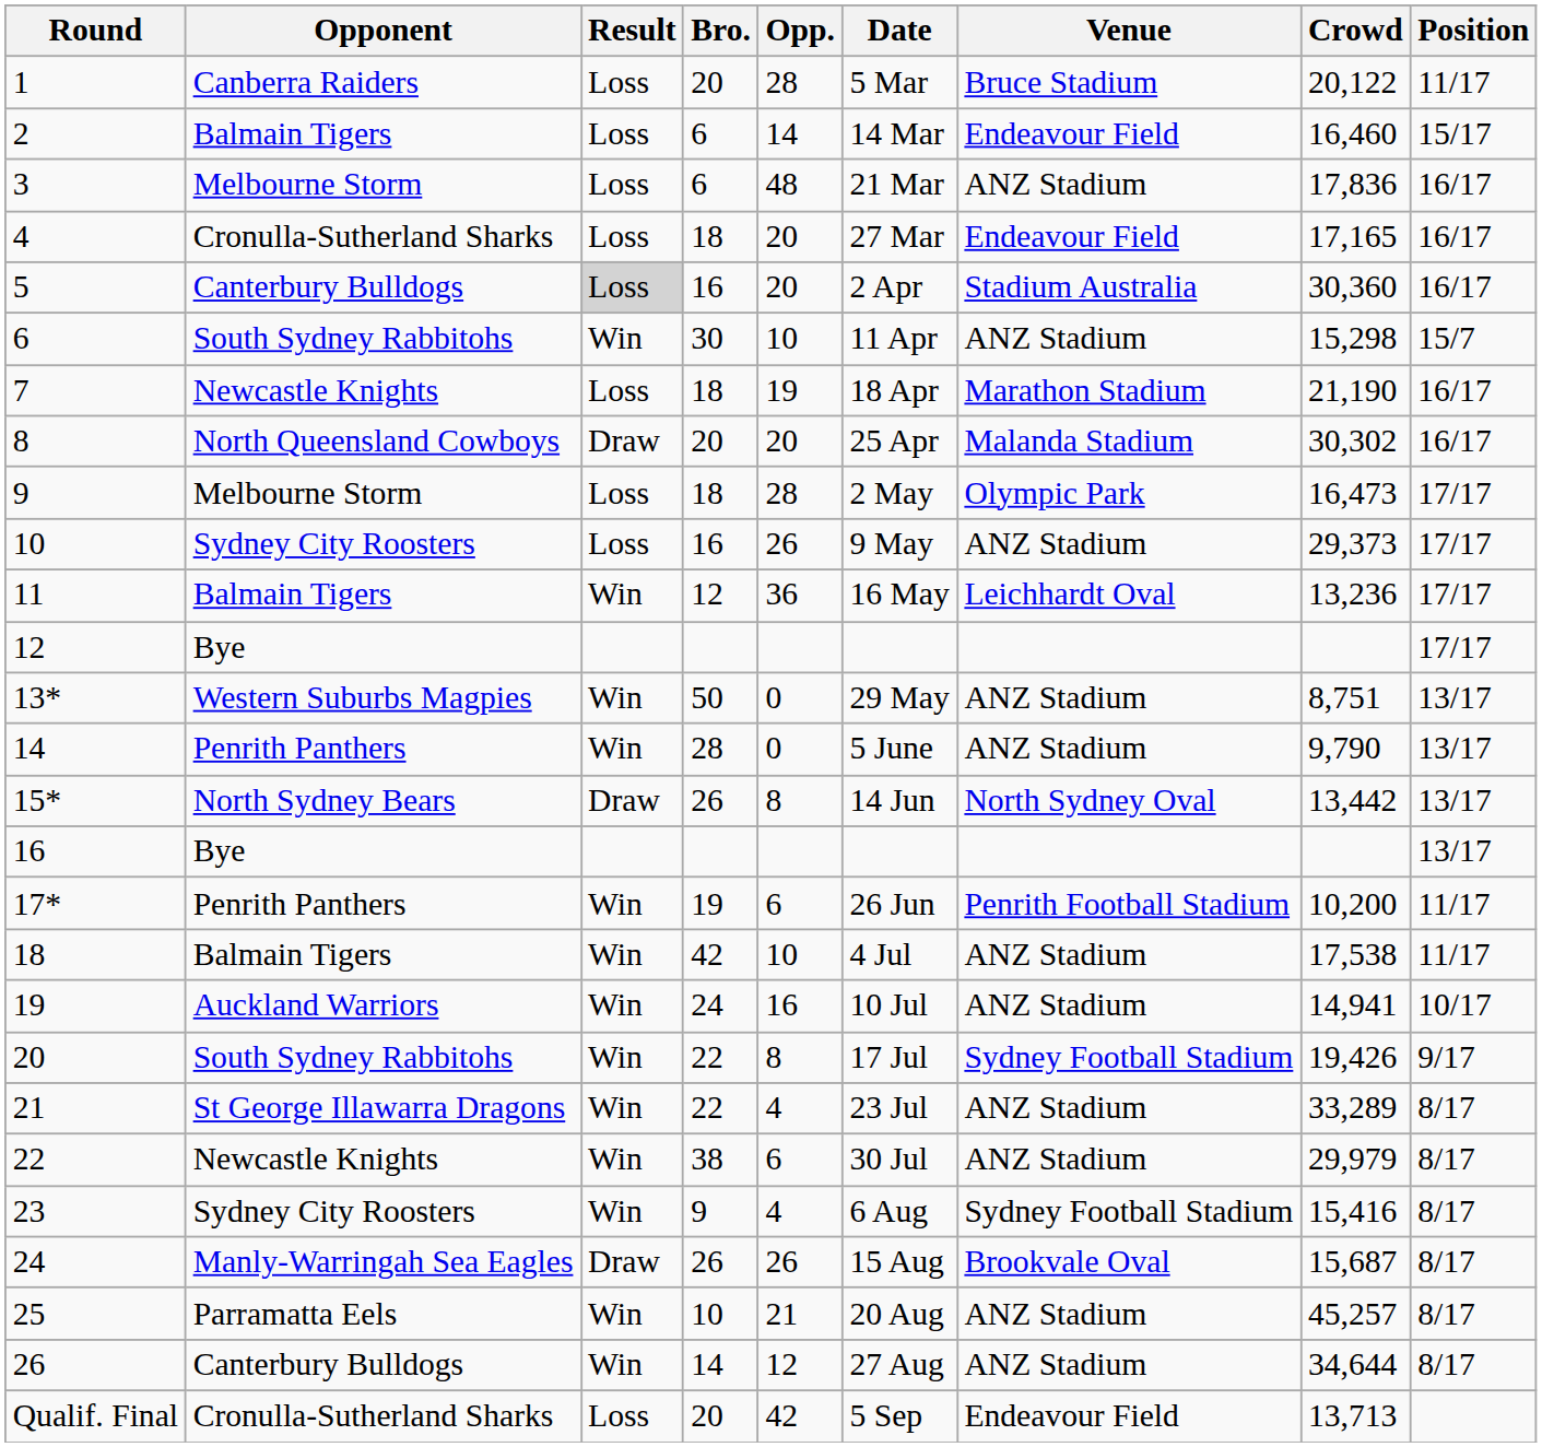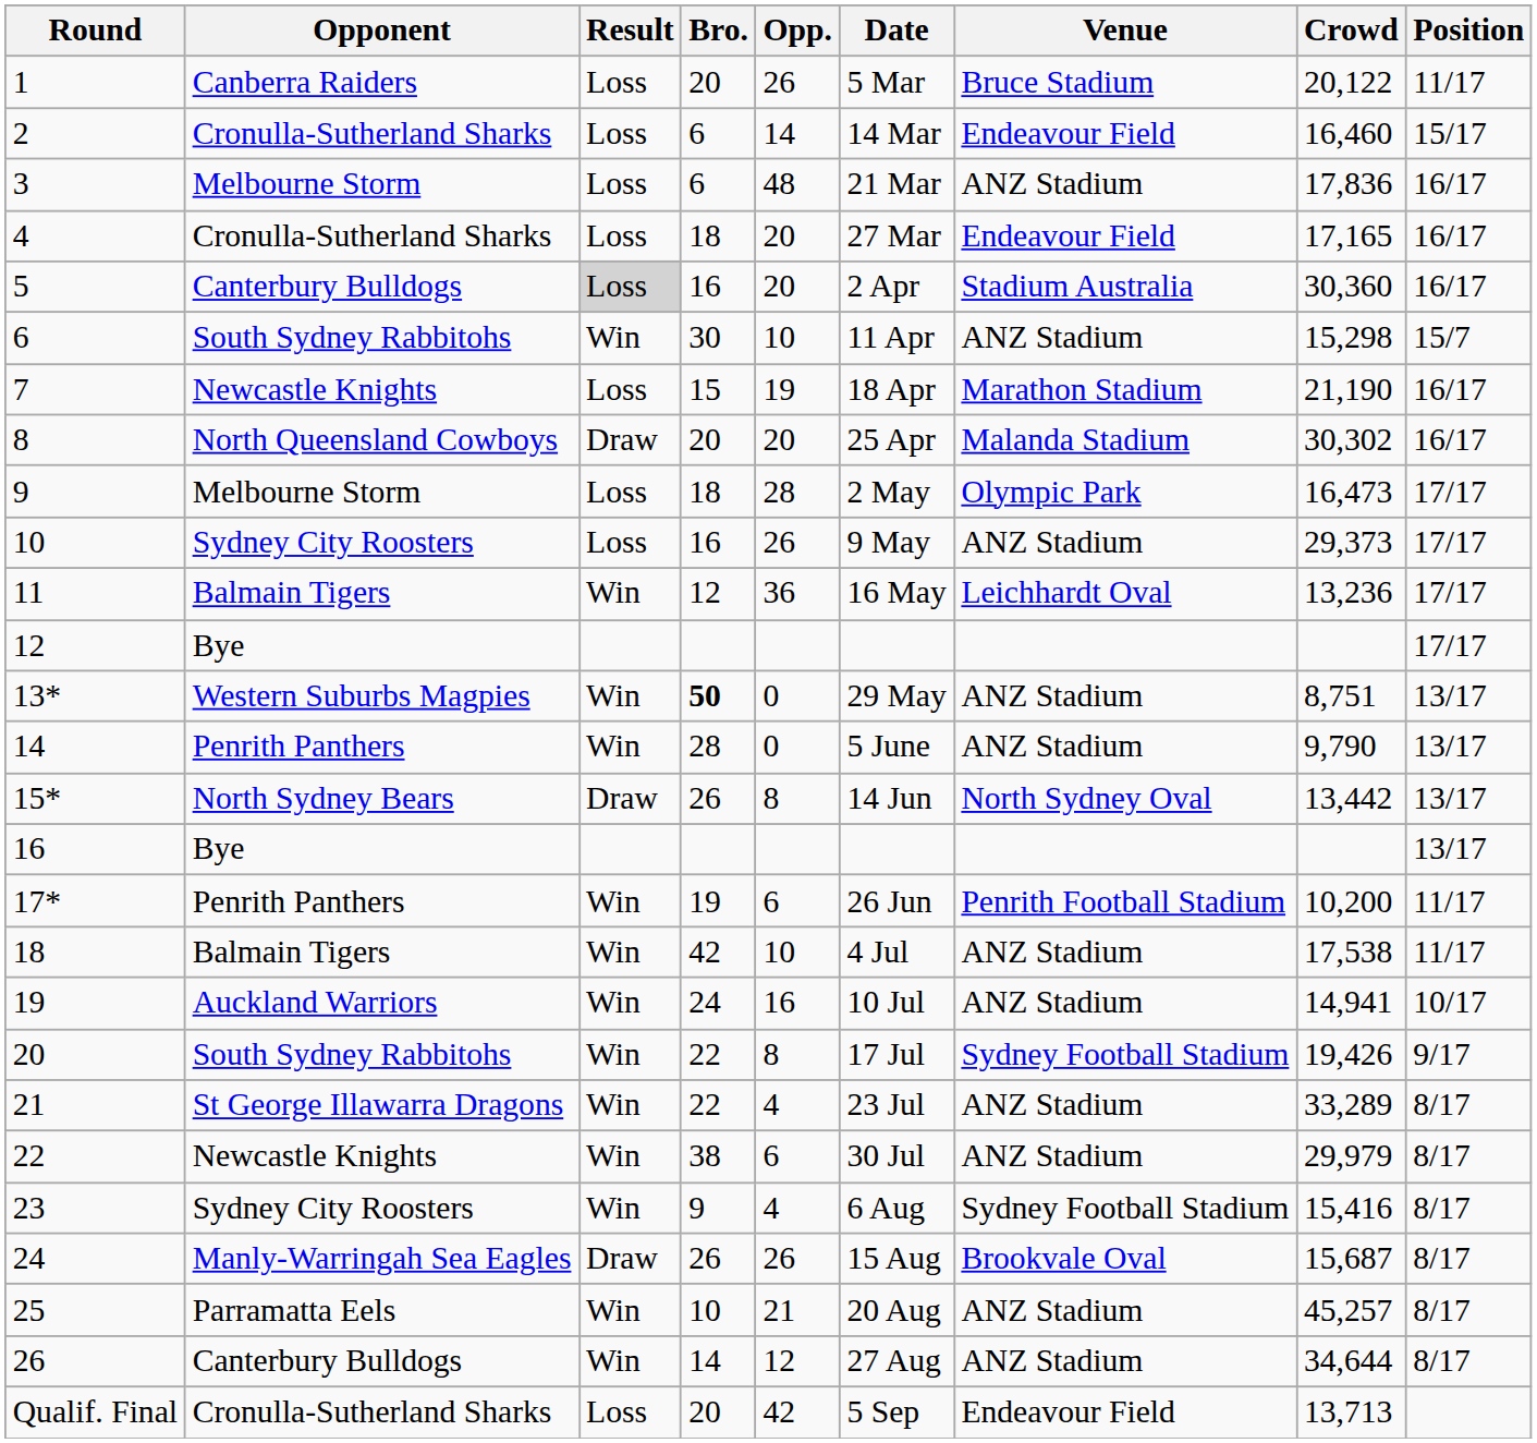1 | Opp.: 28 -> 26
2 | Opponent: Balmain Tigers -> Cronulla-Sutherland Sharks
7 | Bro.: 18 -> 15
13* | Bro.: normal -> bold
